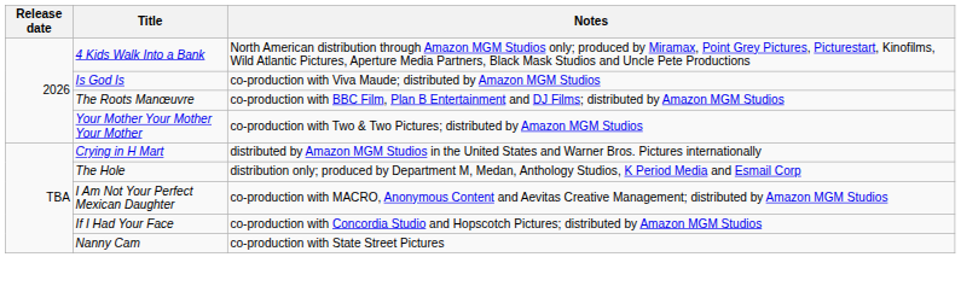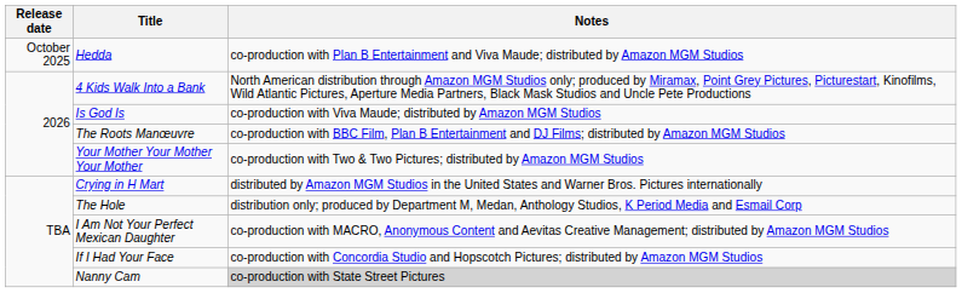+ row: October 2025 | Hedda | co-production with Plan B Entertainment and Viva Maude; distributed by Amazon MGM Studios
Nanny Cam | Notes: no background -> lightgrey background
